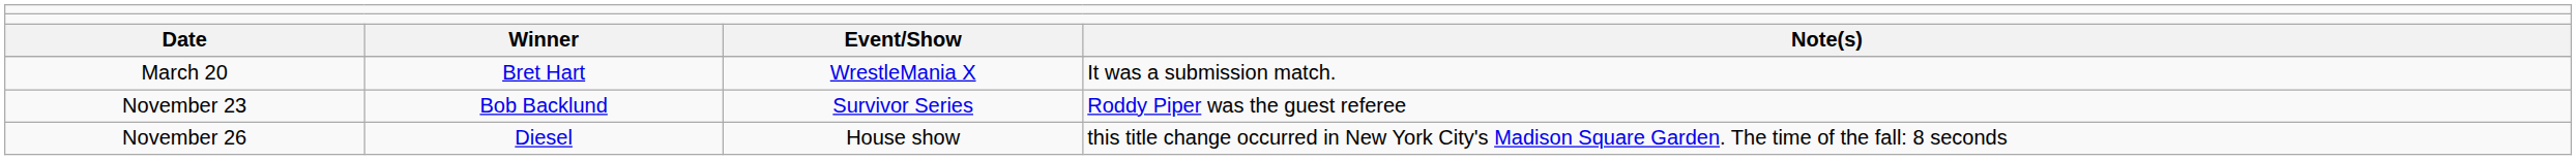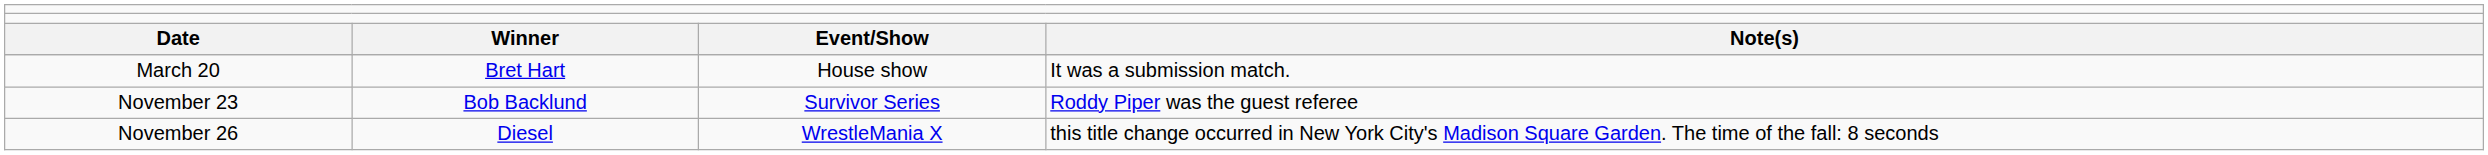March 20 | column 3: WrestleMania X -> House show
November 26 | column 3: House show -> WrestleMania X
